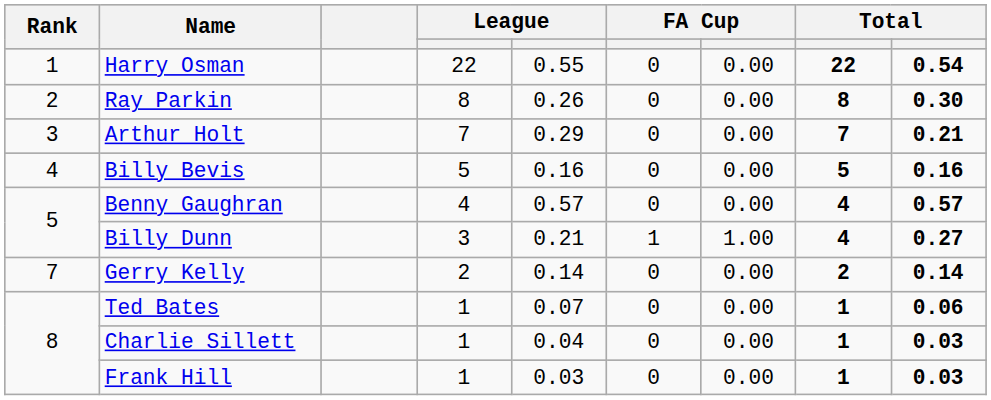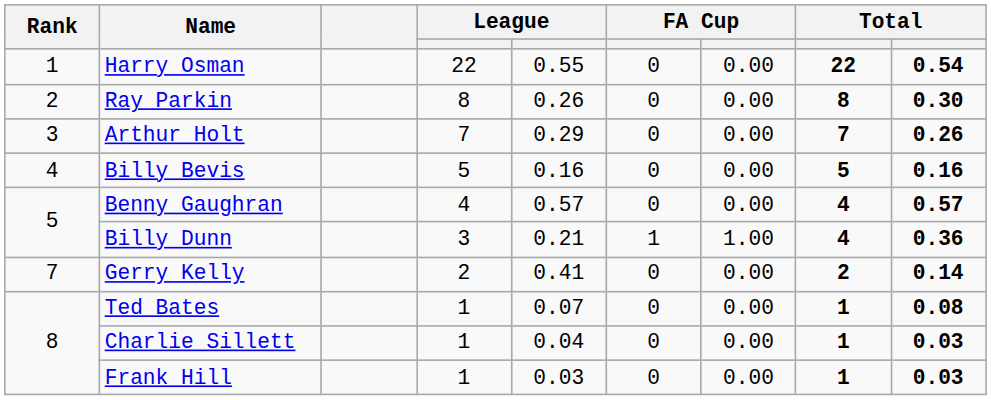Arthur Holt | column 9: 0.21 -> 0.26
Billy Dunn | column 9: 0.27 -> 0.36
Gerry Kelly | column 5: 0.14 -> 0.41
Ted Bates | column 9: 0.06 -> 0.08
